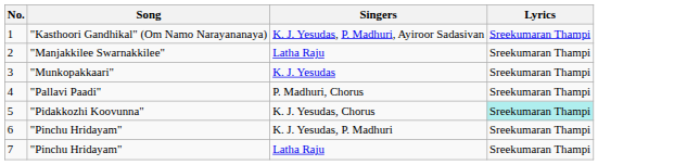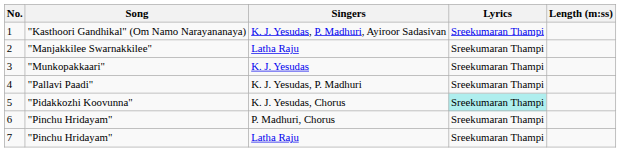+ column: Length (m:ss)
4 | Singers: P. Madhuri, Chorus -> K. J. Yesudas, P. Madhuri
6 | Singers: K. J. Yesudas, P. Madhuri -> P. Madhuri, Chorus
